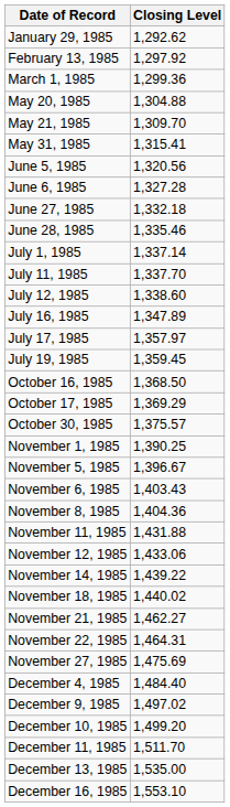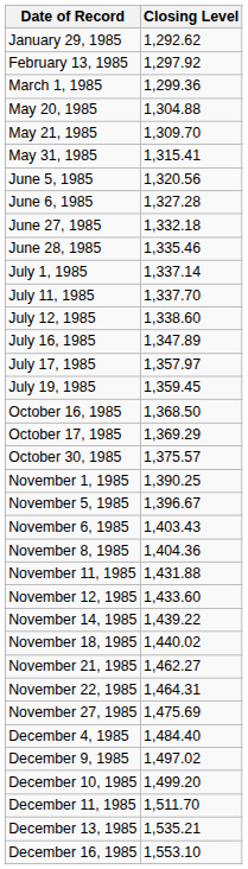November 12, 1985 | Closing Level: 1,433.06 -> 1,433.60
December 13, 1985 | Closing Level: 1,535.00 -> 1,535.21
